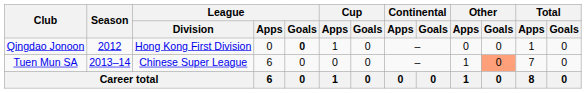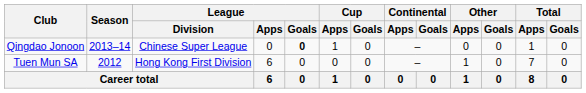Qingdao Jonoon | Season: 2012 -> 2013–14
Qingdao Jonoon | League / Division: Hong Kong First Division -> Chinese Super League
Tuen Mun SA | Season: 2013–14 -> 2012
Tuen Mun SA | League / Division: Chinese Super League -> Hong Kong First Division
Tuen Mun SA | Other / Goals: lightsalmon background -> no background
